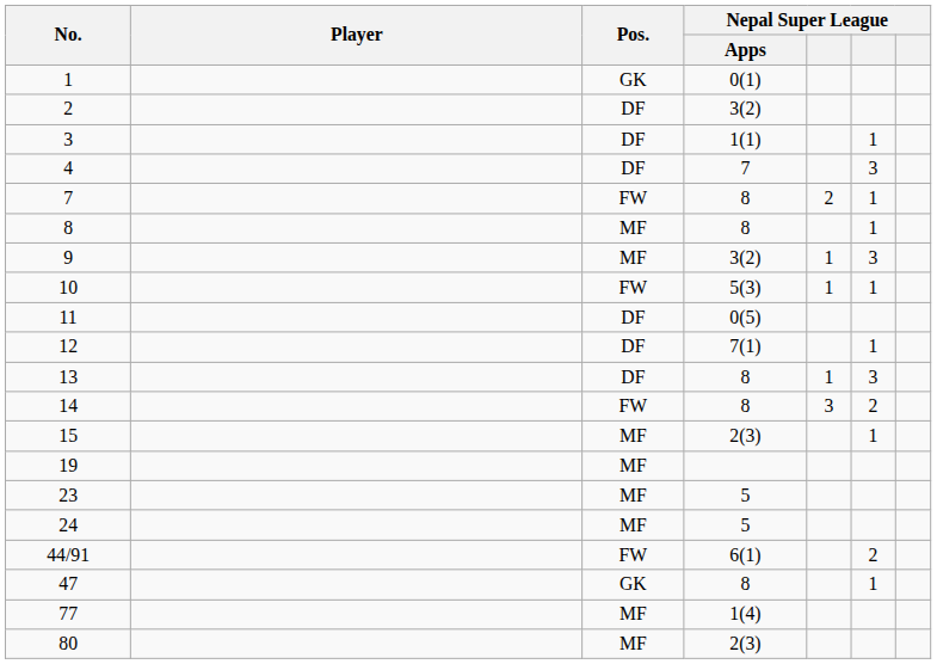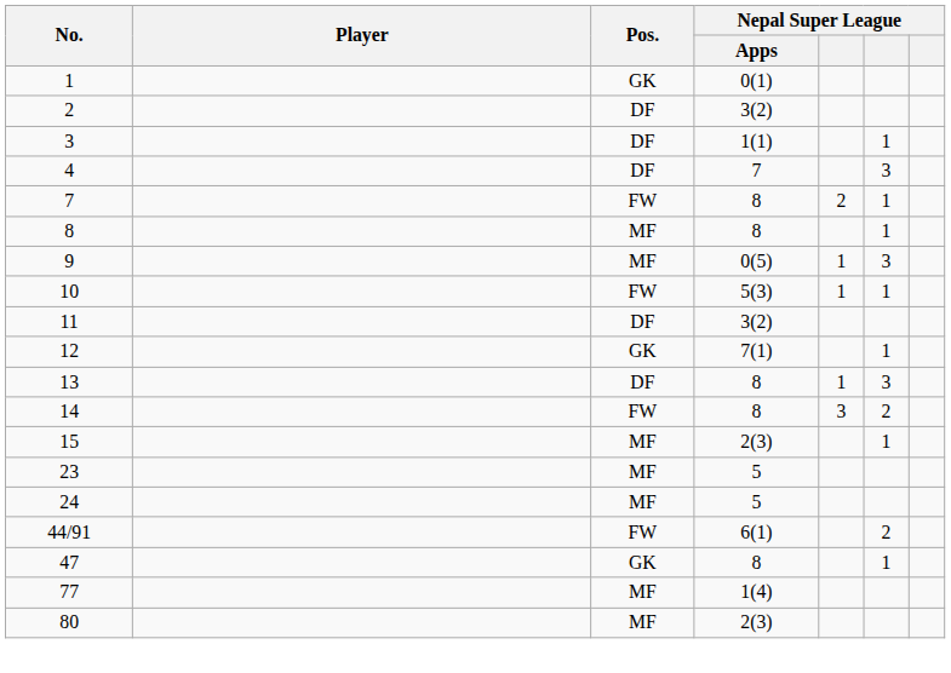9 | Nepal Super League / Apps: 3(2) -> 0(5)
11 | Nepal Super League / Apps: 0(5) -> 3(2)
12 | Pos.: DF -> GK
- row: 19 | MF
